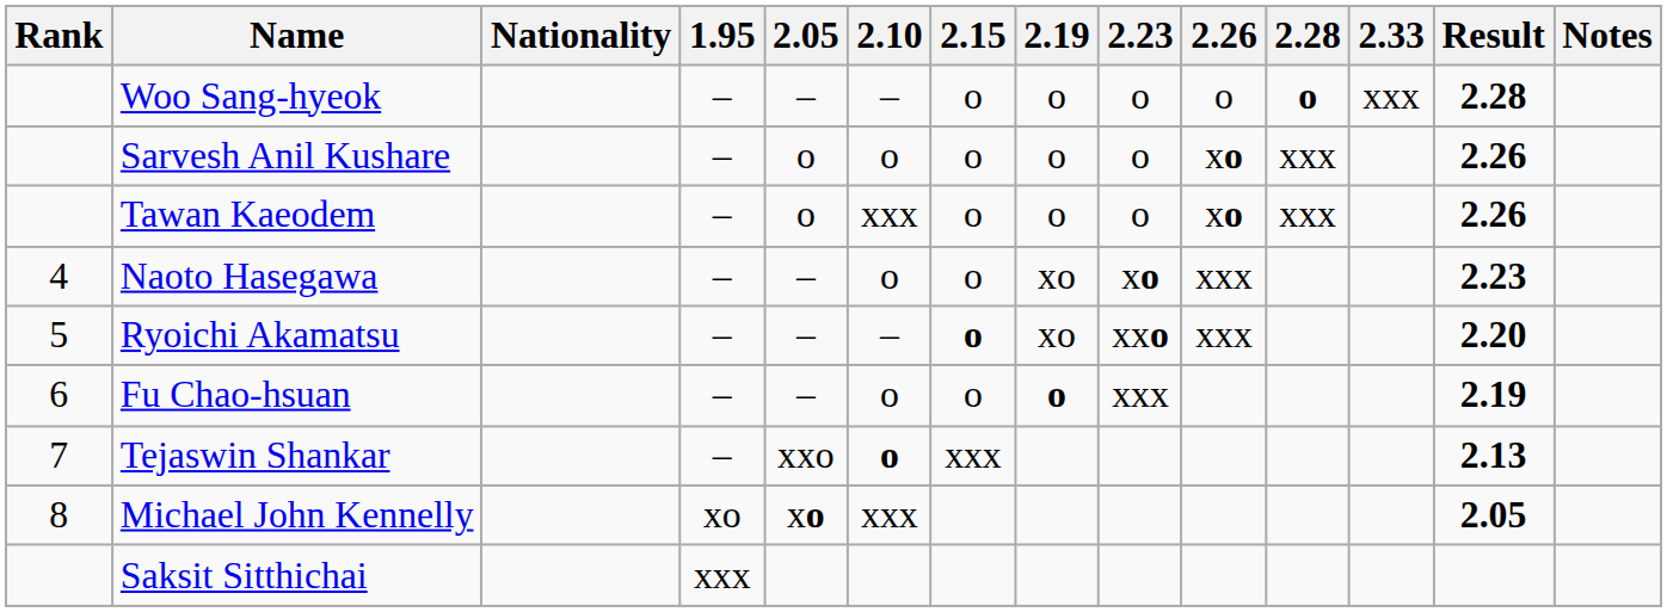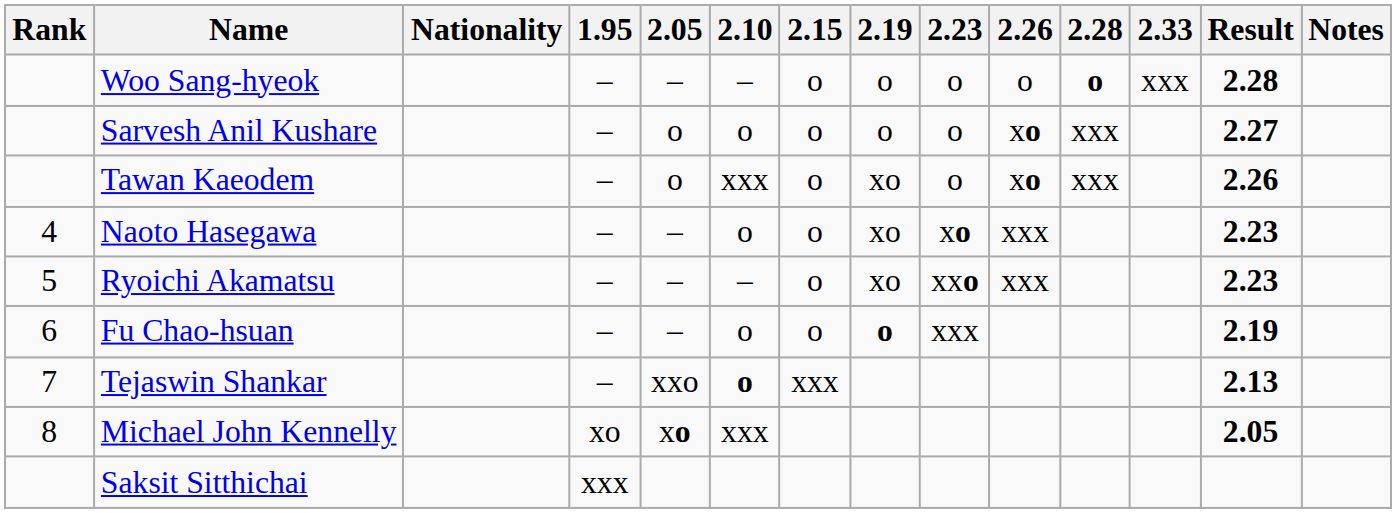Sarvesh Anil Kushare | Result: 2.26 -> 2.27
Tawan Kaeodem | 2.19: o -> xo
Ryoichi Akamatsu | 2.15: bold -> normal
Ryoichi Akamatsu | Result: 2.20 -> 2.23
